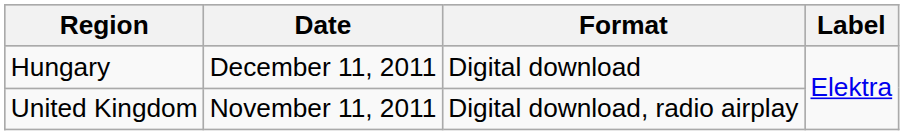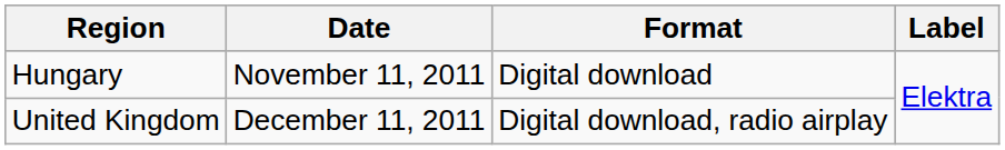Hungary | Date: December 11, 2011 -> November 11, 2011
United Kingdom | Date: November 11, 2011 -> December 11, 2011
